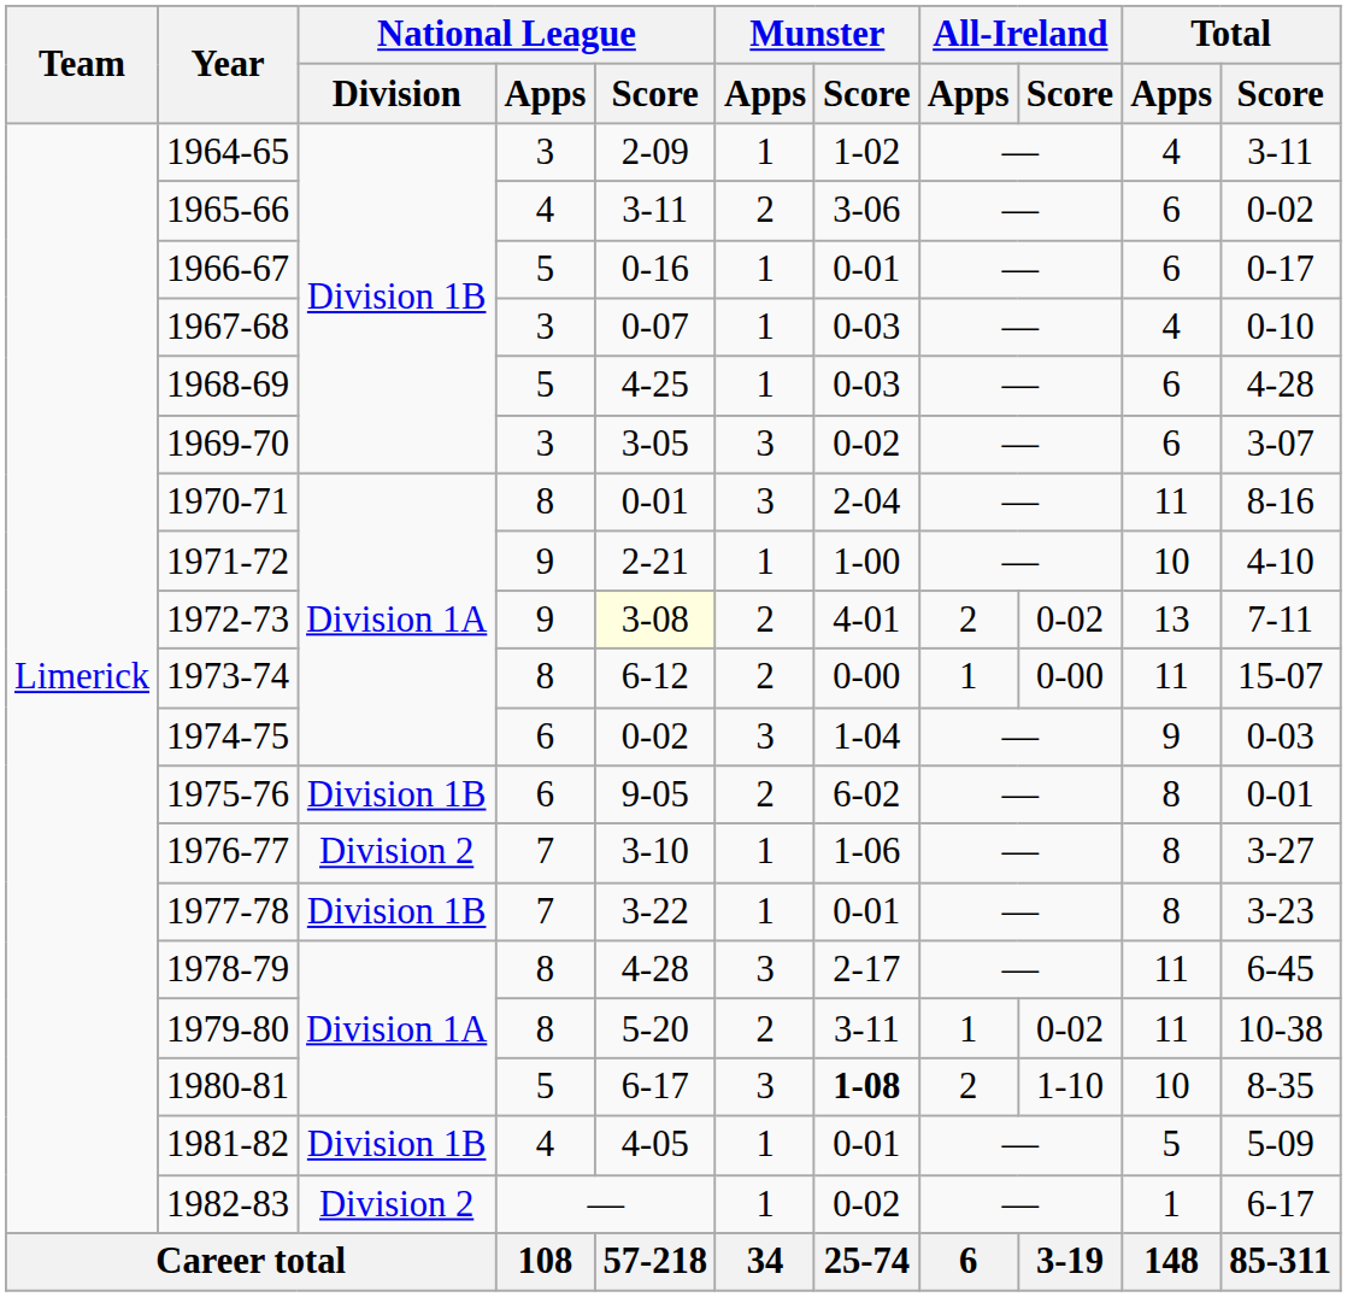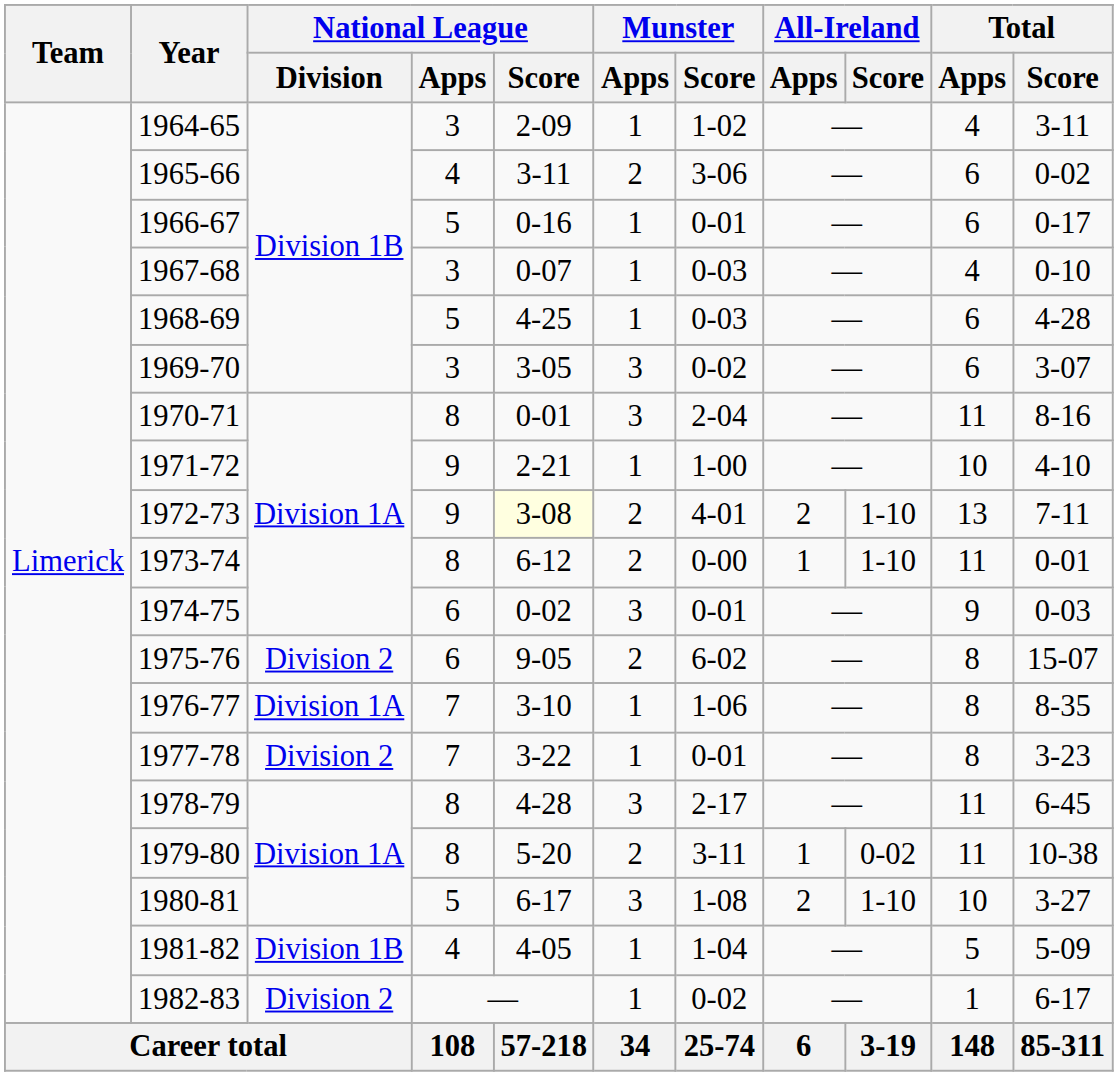1972-73 | All-Ireland / Score: 0-02 -> 1-10
1973-74 | All-Ireland / Score: 0-00 -> 1-10
1973-74 | Total / Score: 15-07 -> 0-01
1974-75 | Munster / Score: 1-04 -> 0-01
1975-76 | National League / Division: Division 1B -> Division 2
1975-76 | Total / Score: 0-01 -> 15-07
1976-77 | National League / Division: Division 2 -> Division 1A
1976-77 | Total / Score: 3-27 -> 8-35
1977-78 | National League / Division: Division 1B -> Division 2
1980-81 | Munster / Score: bold -> normal
1980-81 | Total / Score: 8-35 -> 3-27
1981-82 | Munster / Score: 0-01 -> 1-04
